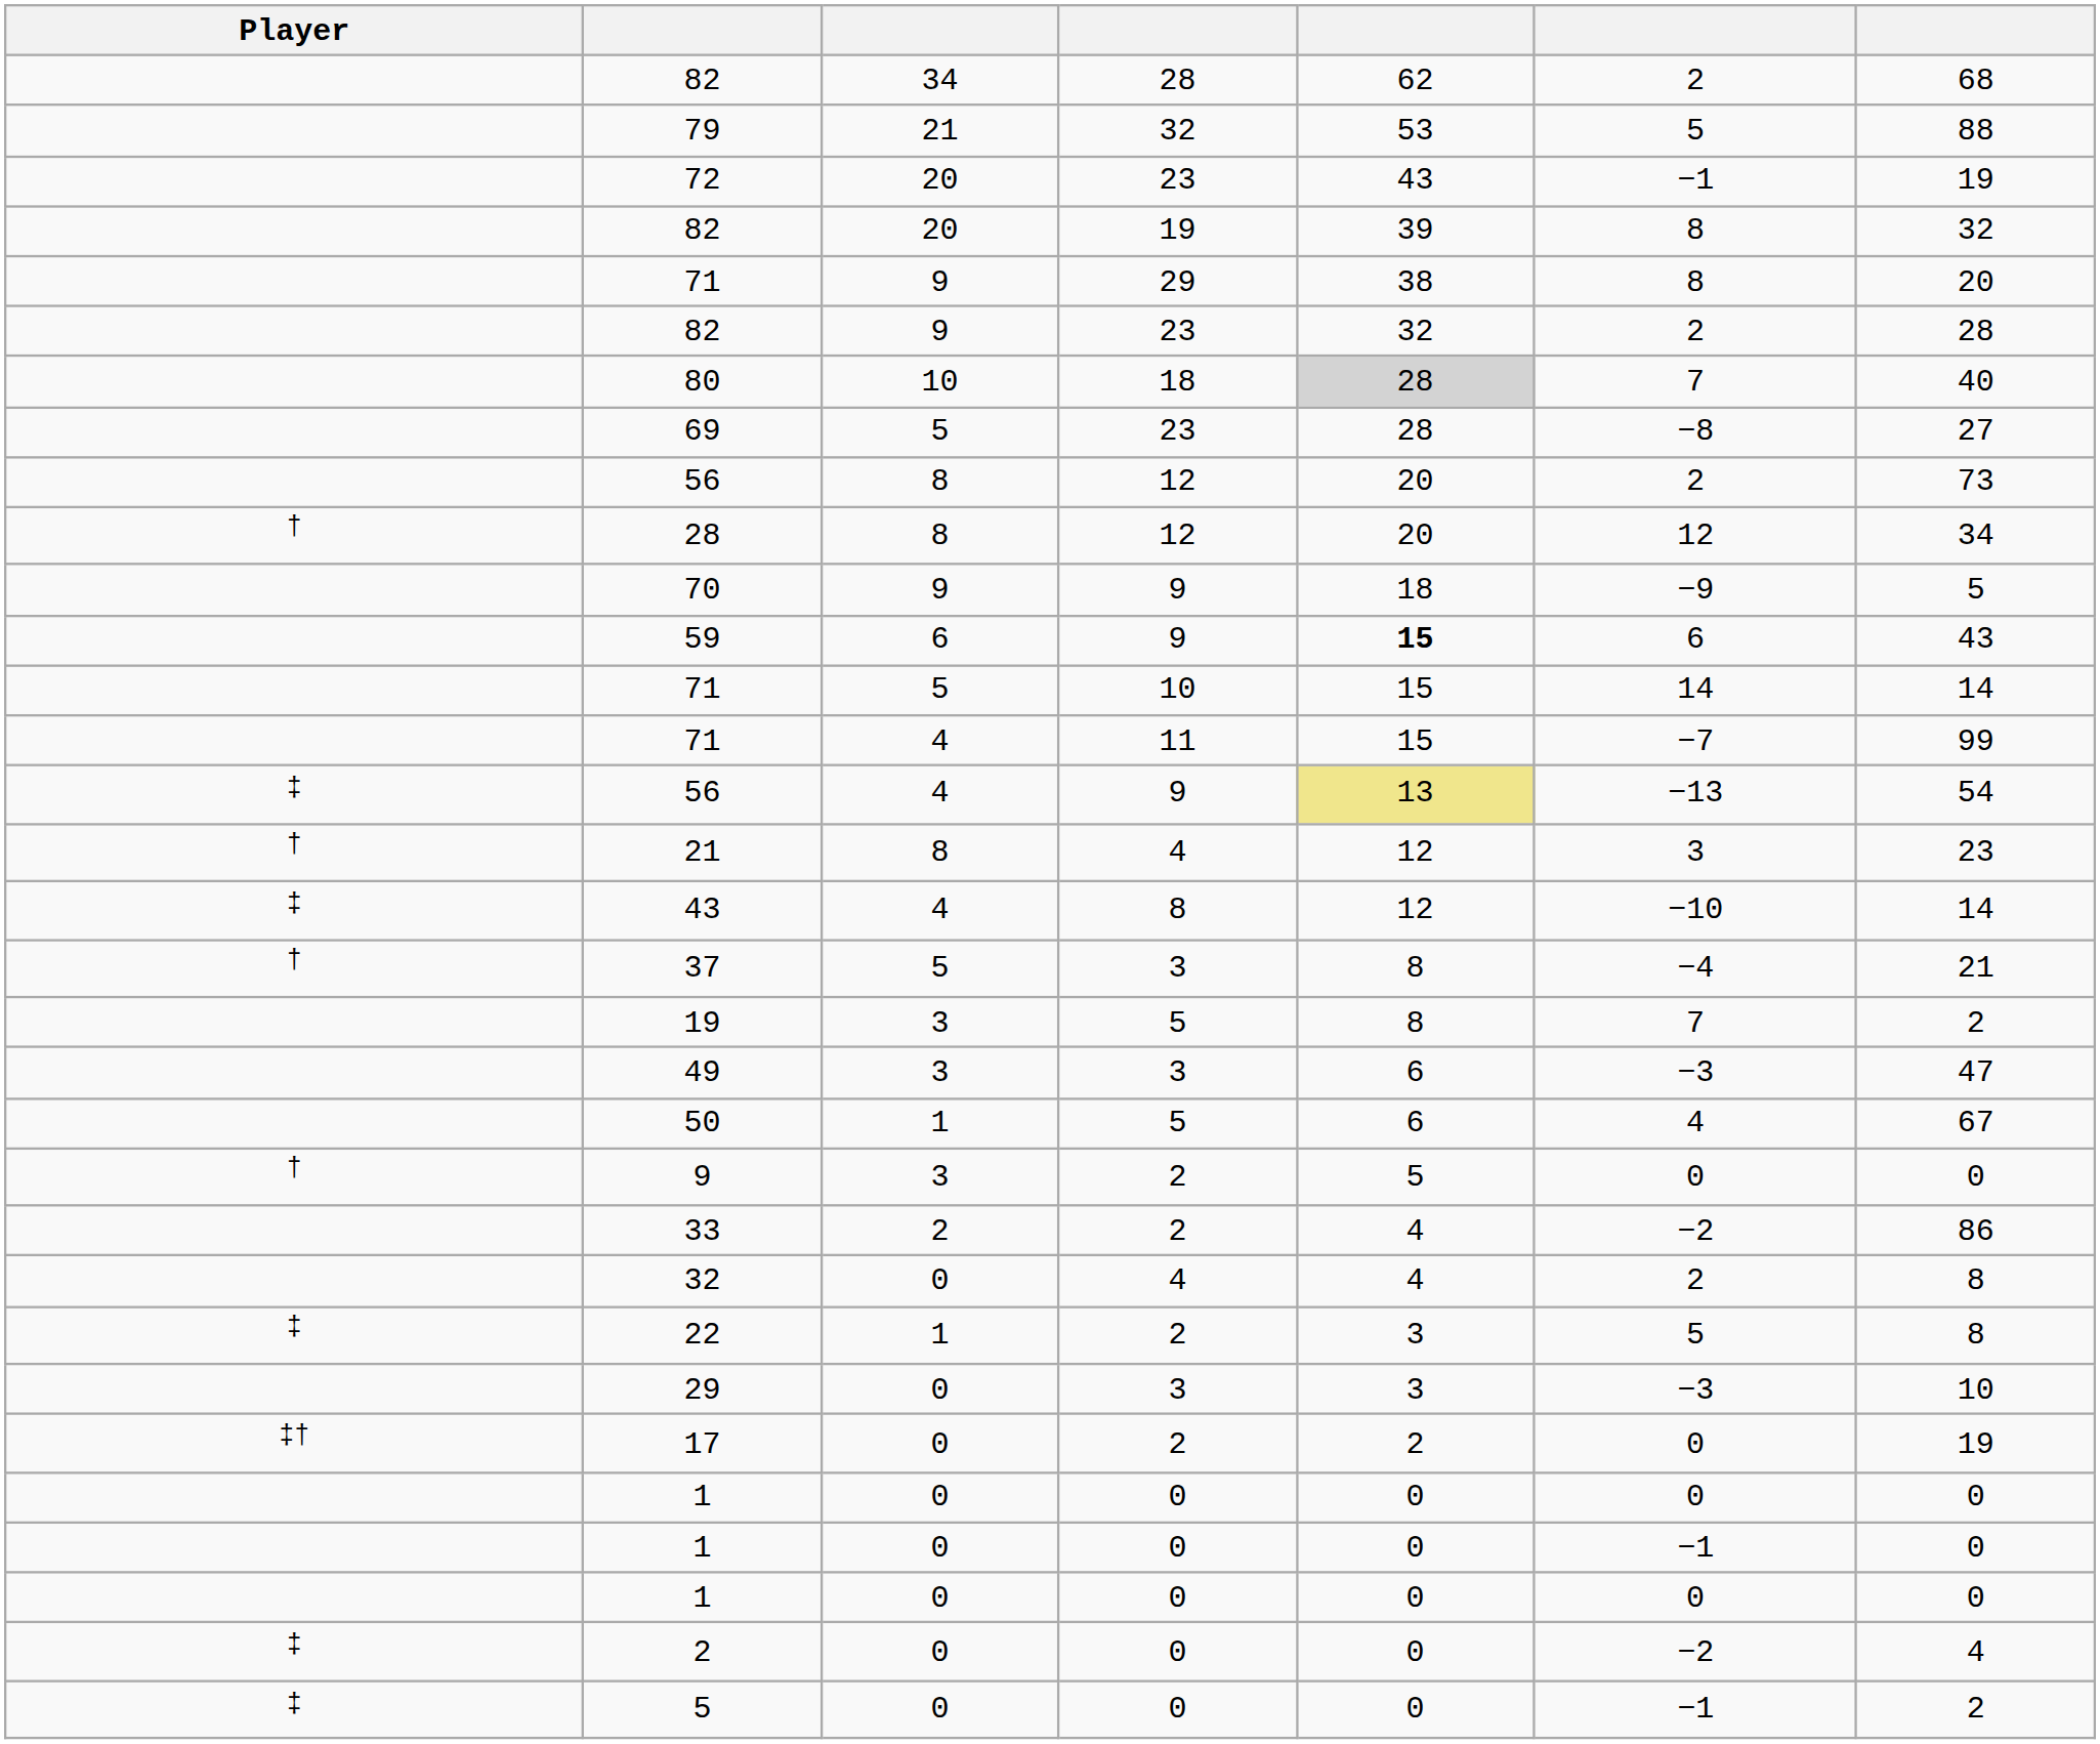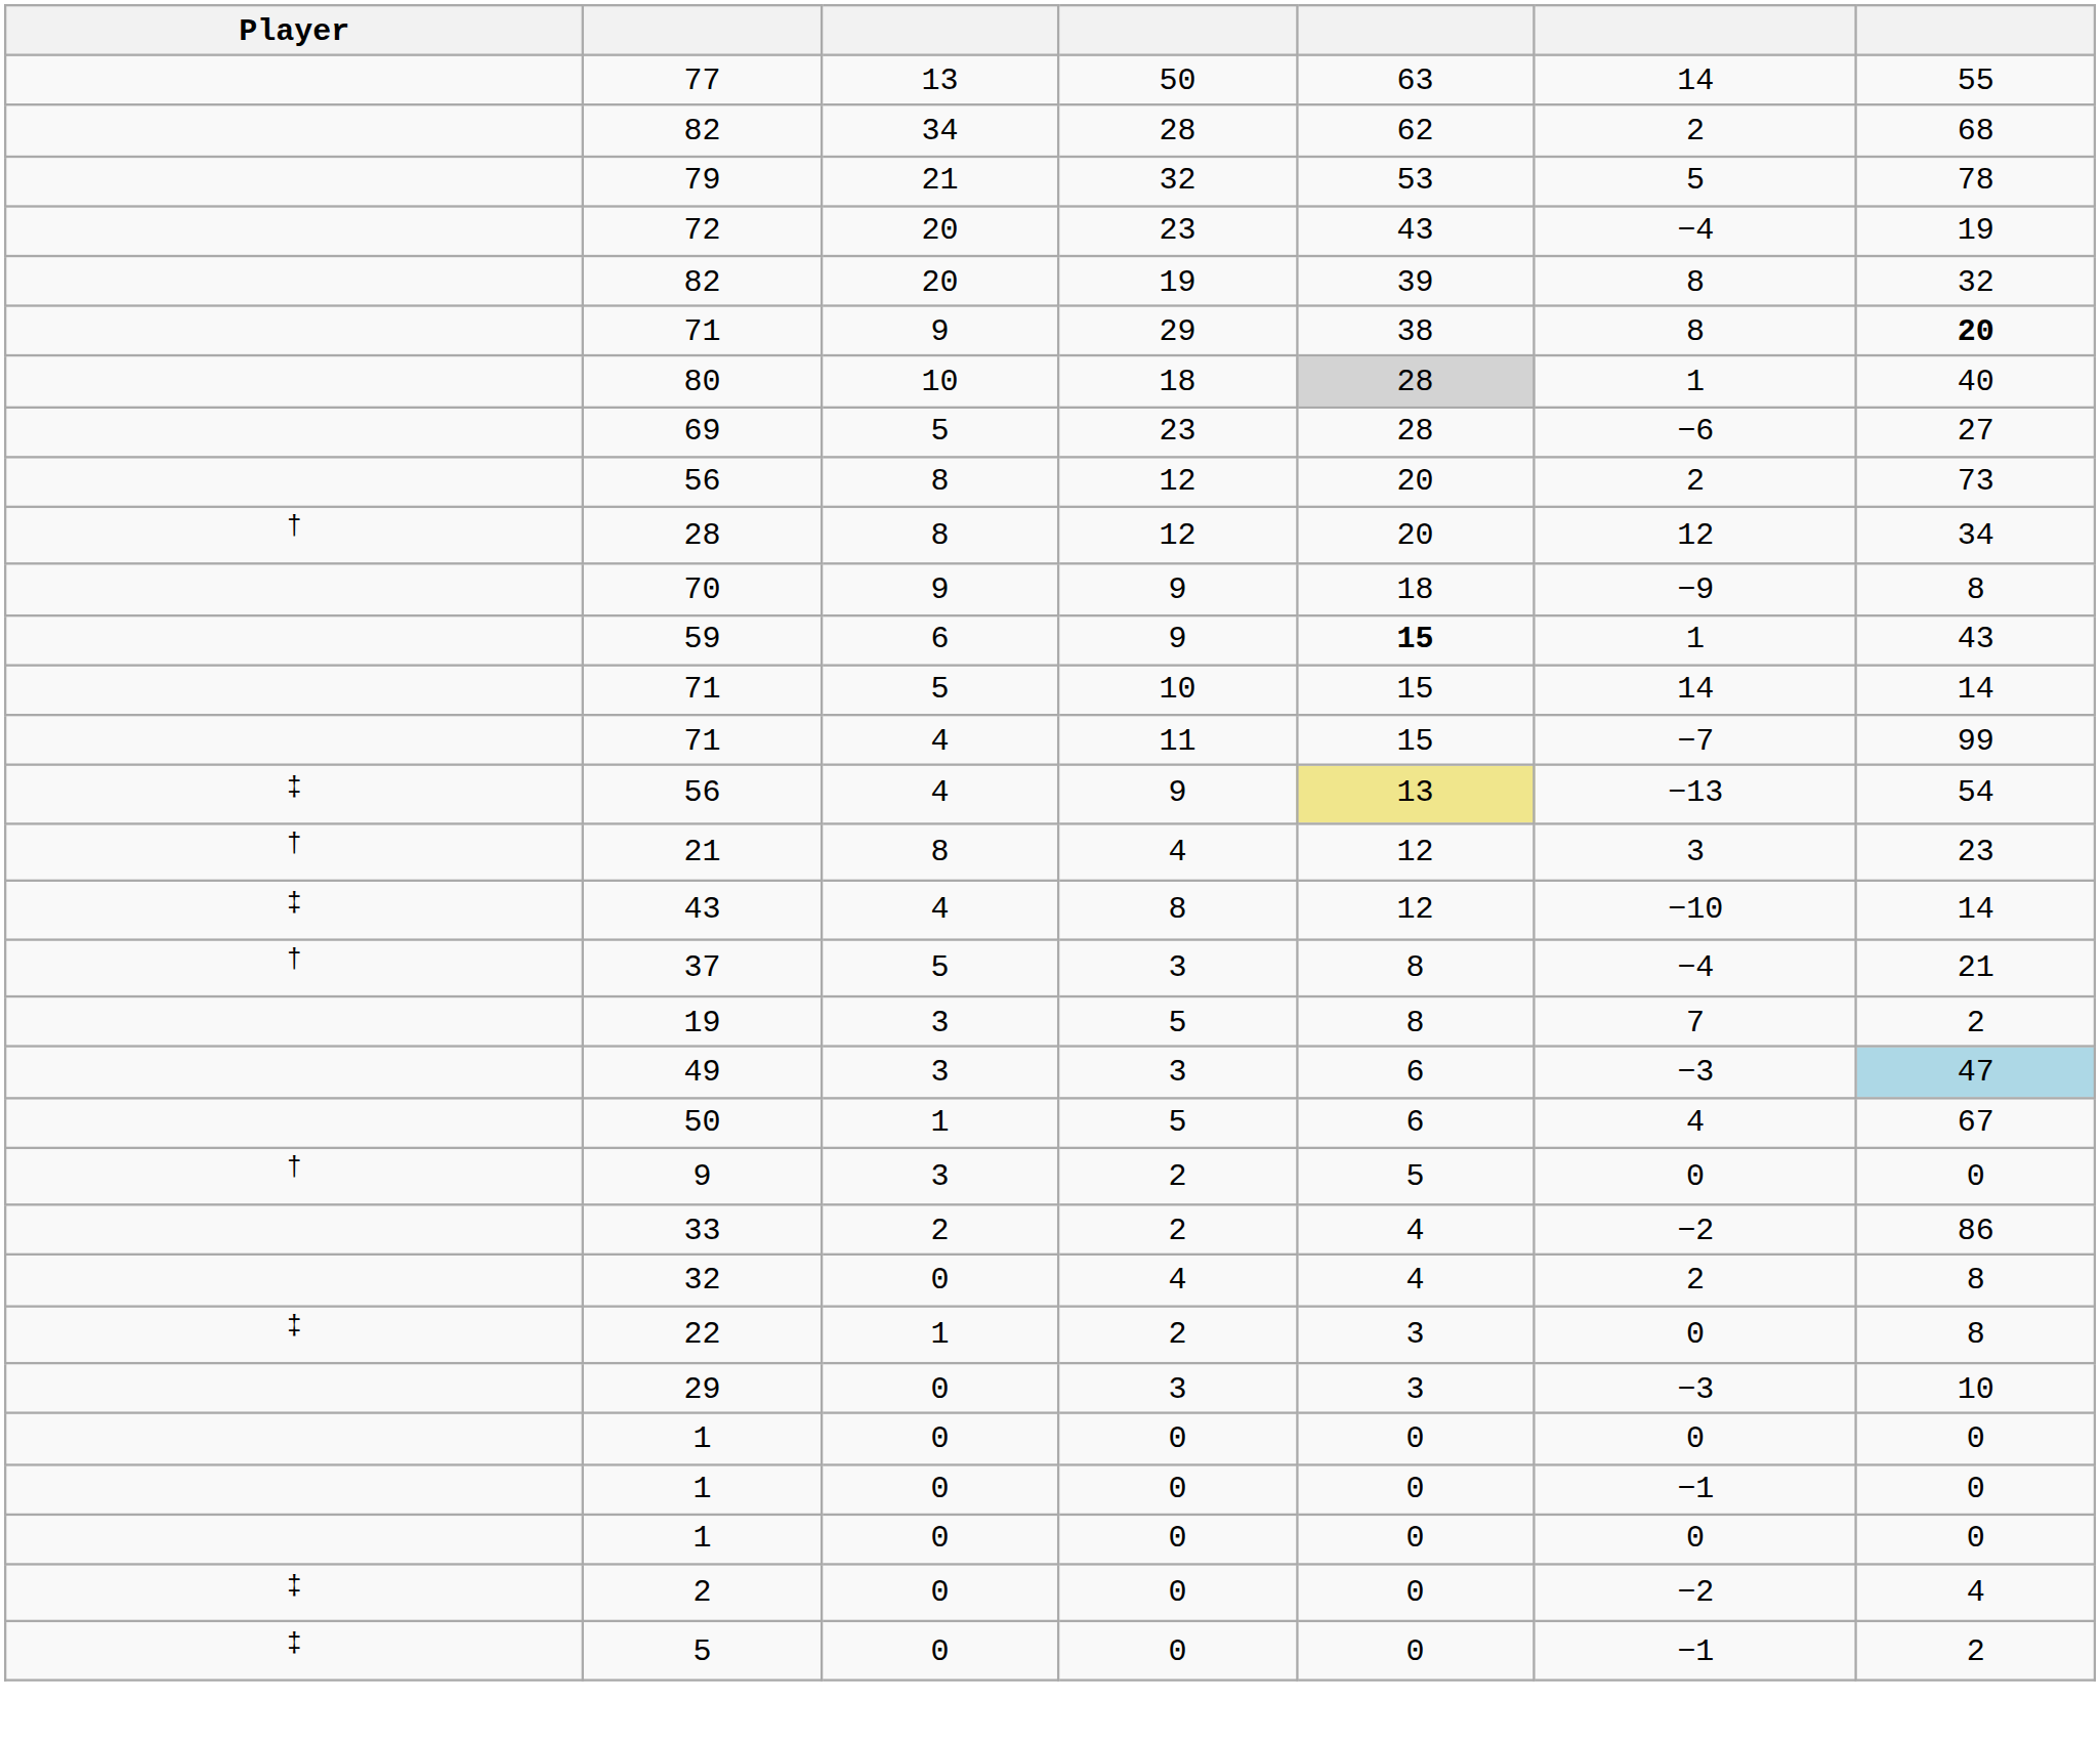+ row: 77 | 13 | 50 | 63 | 14 | 55
79 | column 7: 88 -> 78
72 | column 6: −1 -> −4
71 / 29 | column 7: normal -> bold
- row: 82 | 9 | 23 | 32 | 2 | 28
80 | column 6: 7 -> 1
69 | column 6: −8 -> −6
70 | column 7: 5 -> 8
59 | column 6: 6 -> 1
49 | column 7: no background -> lightblue background
22 | column 6: 5 -> 0
- row: ‡† | 17 | 0 | 2 | 2 | 0 | 19
